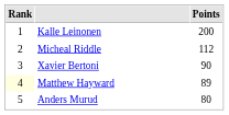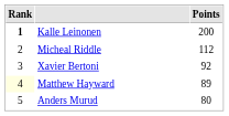Kalle Leinonen | Rank: normal -> bold
Xavier Bertoni | Points: 90 -> 92
